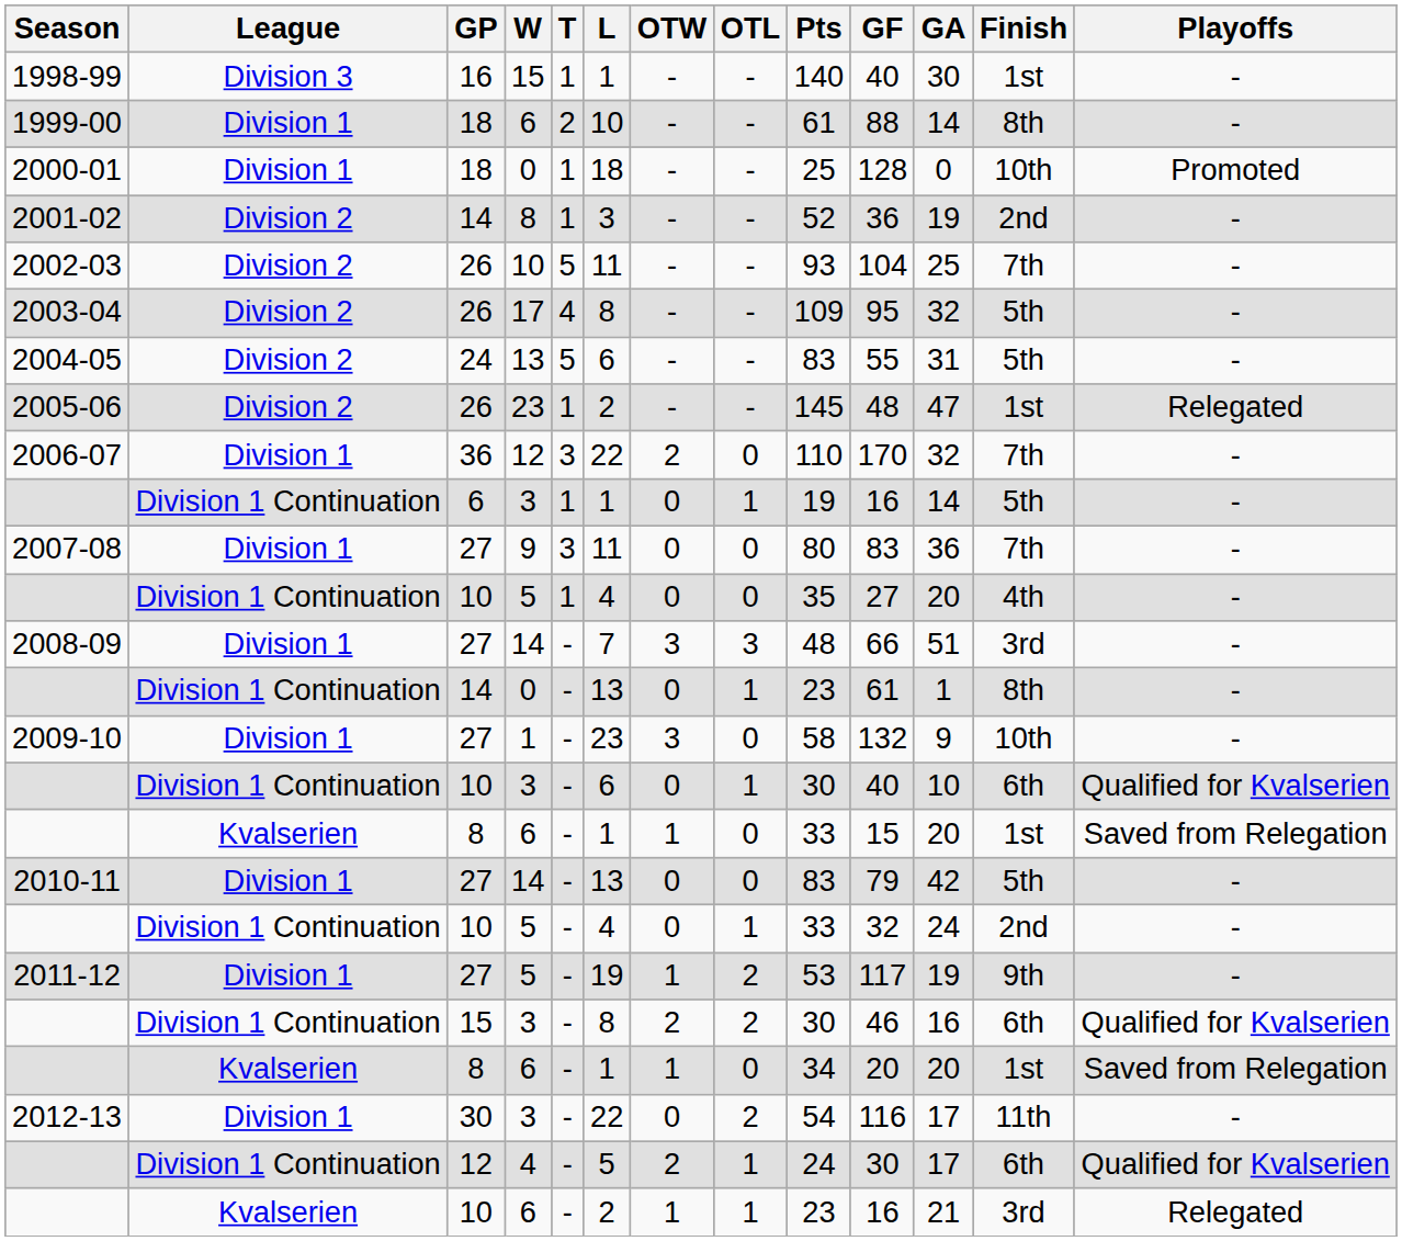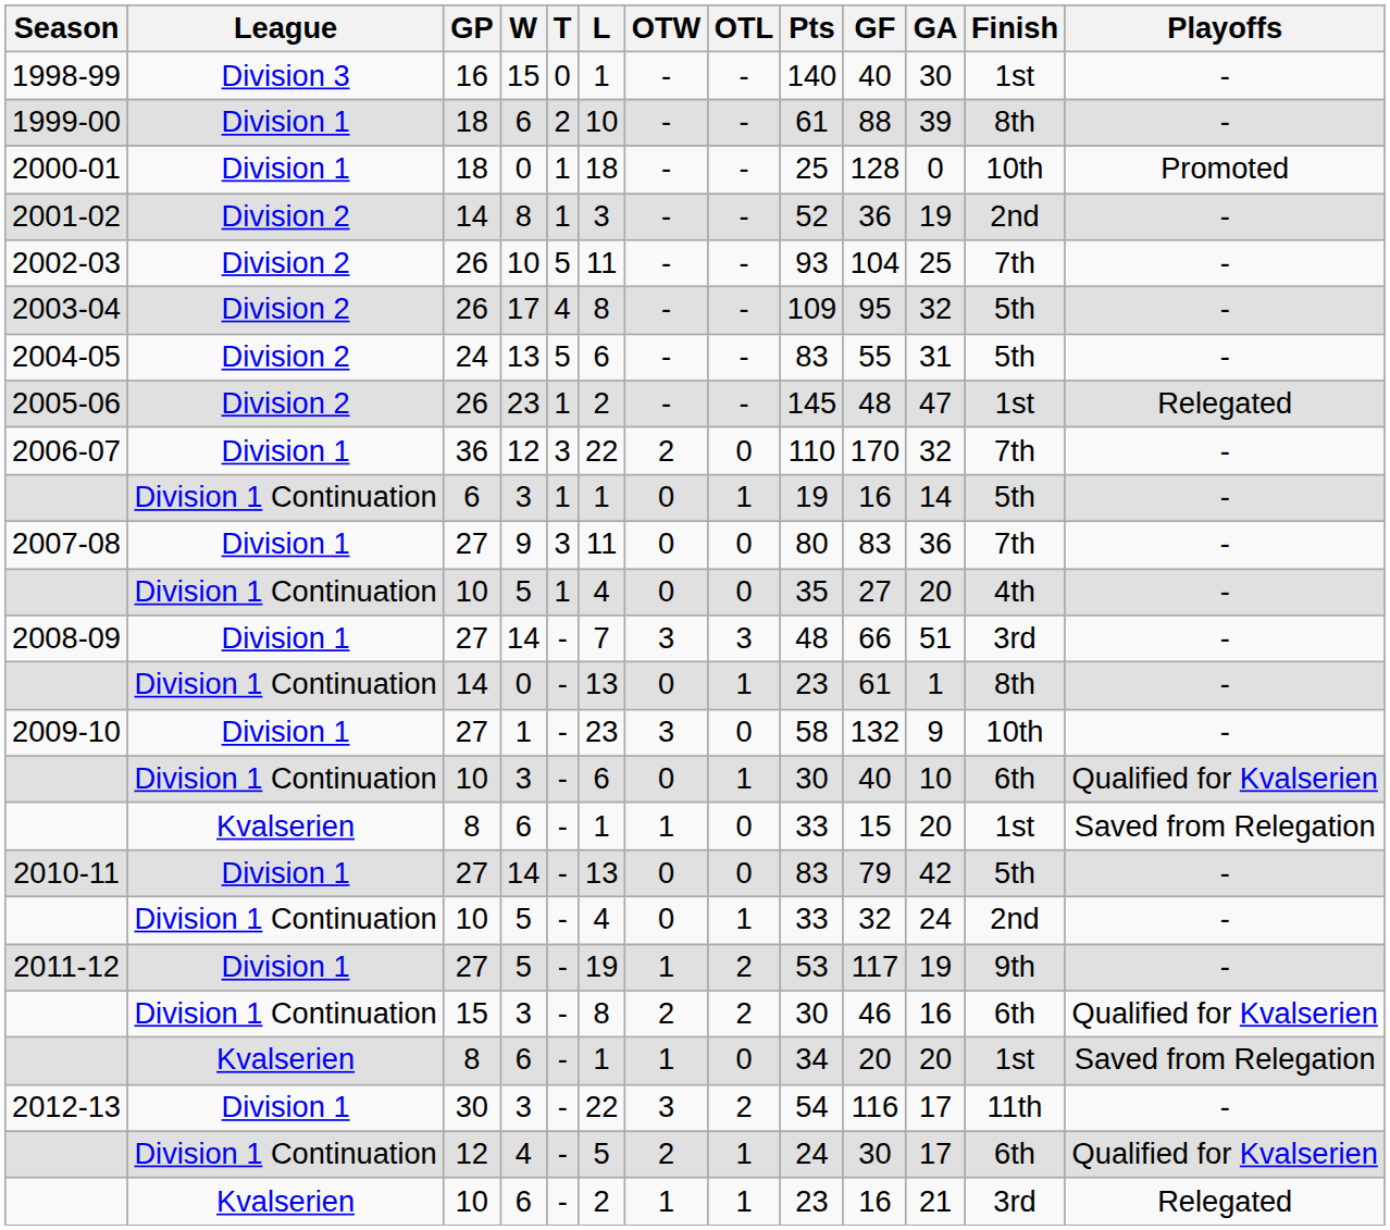1998-99 | T: 1 -> 0
1999-00 | GA: 14 -> 39
2012-13 | OTW: 0 -> 3
